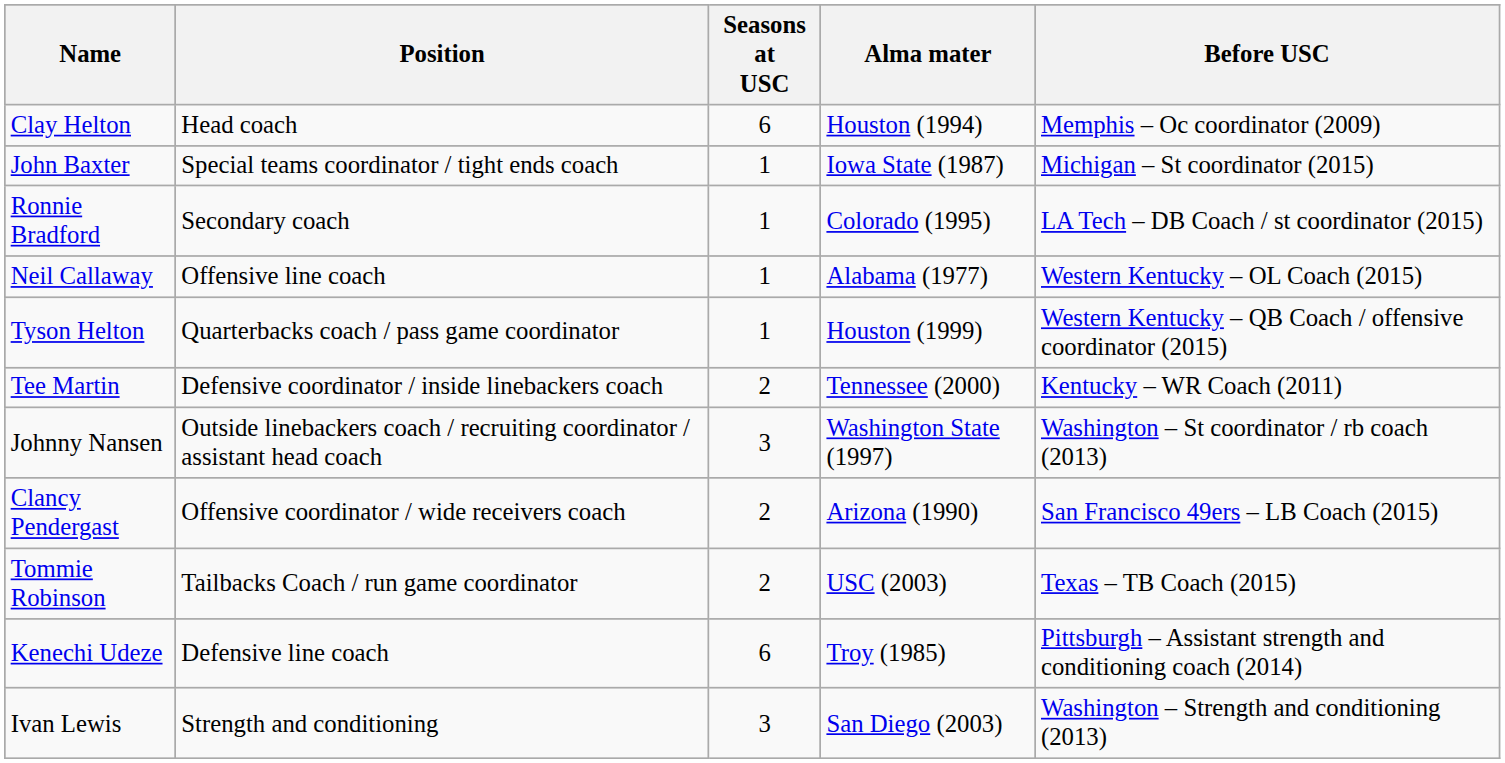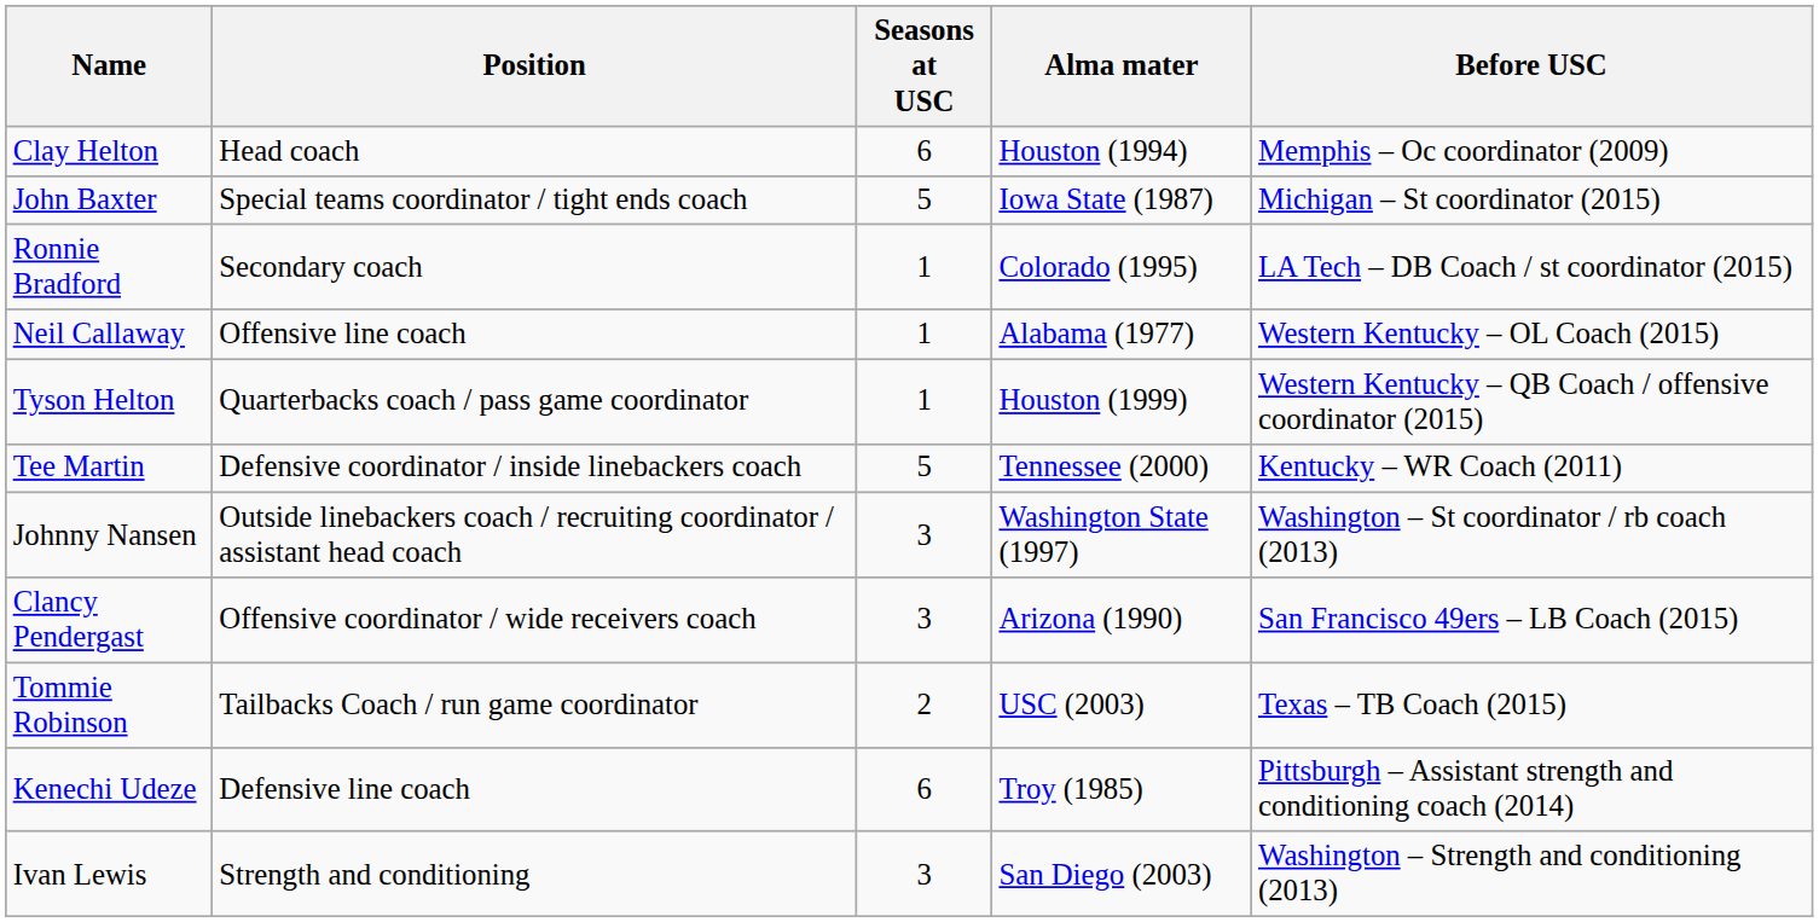John Baxter | Seasons at USC: 1 -> 5
Tee Martin | Seasons at USC: 2 -> 5
Clancy Pendergast | Seasons at USC: 2 -> 3
